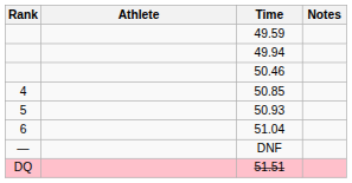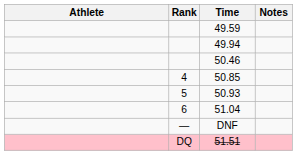columns swapped: Rank <-> Athlete
